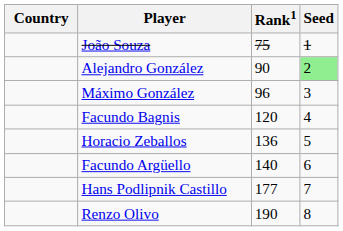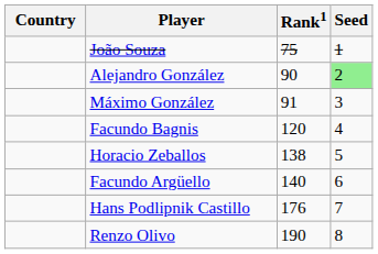Máximo González | Rank1: 96 -> 91
Horacio Zeballos | Rank1: 136 -> 138
Hans Podlipnik Castillo | Rank1: 177 -> 176
